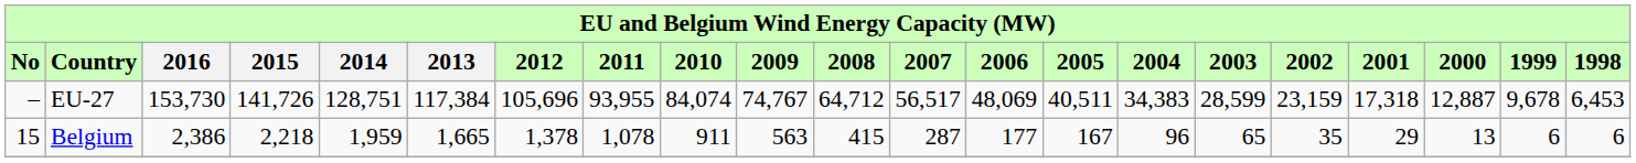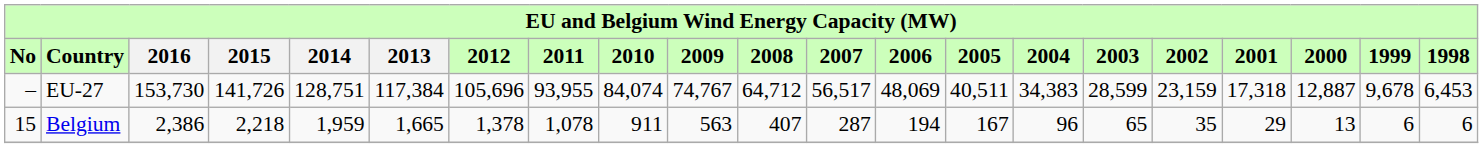Belgium | 2008: 415 -> 407
Belgium | 2006: 177 -> 194
